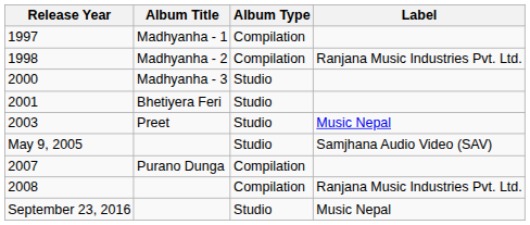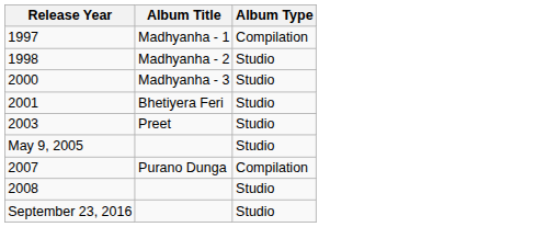- column: Label | Ranjana Music Industries Pvt. Ltd. | Music Nepal | Samjhana Audio Video (SAV) | Ranjana Music Industries Pvt. Ltd. | Music Nepal
1998 | Album Type: Compilation -> Studio
2008 | Album Type: Compilation -> Studio
